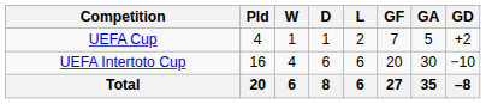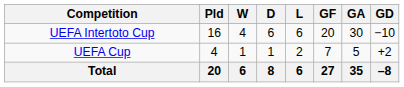rows swapped: UEFA Cup <-> UEFA Intertoto Cup
